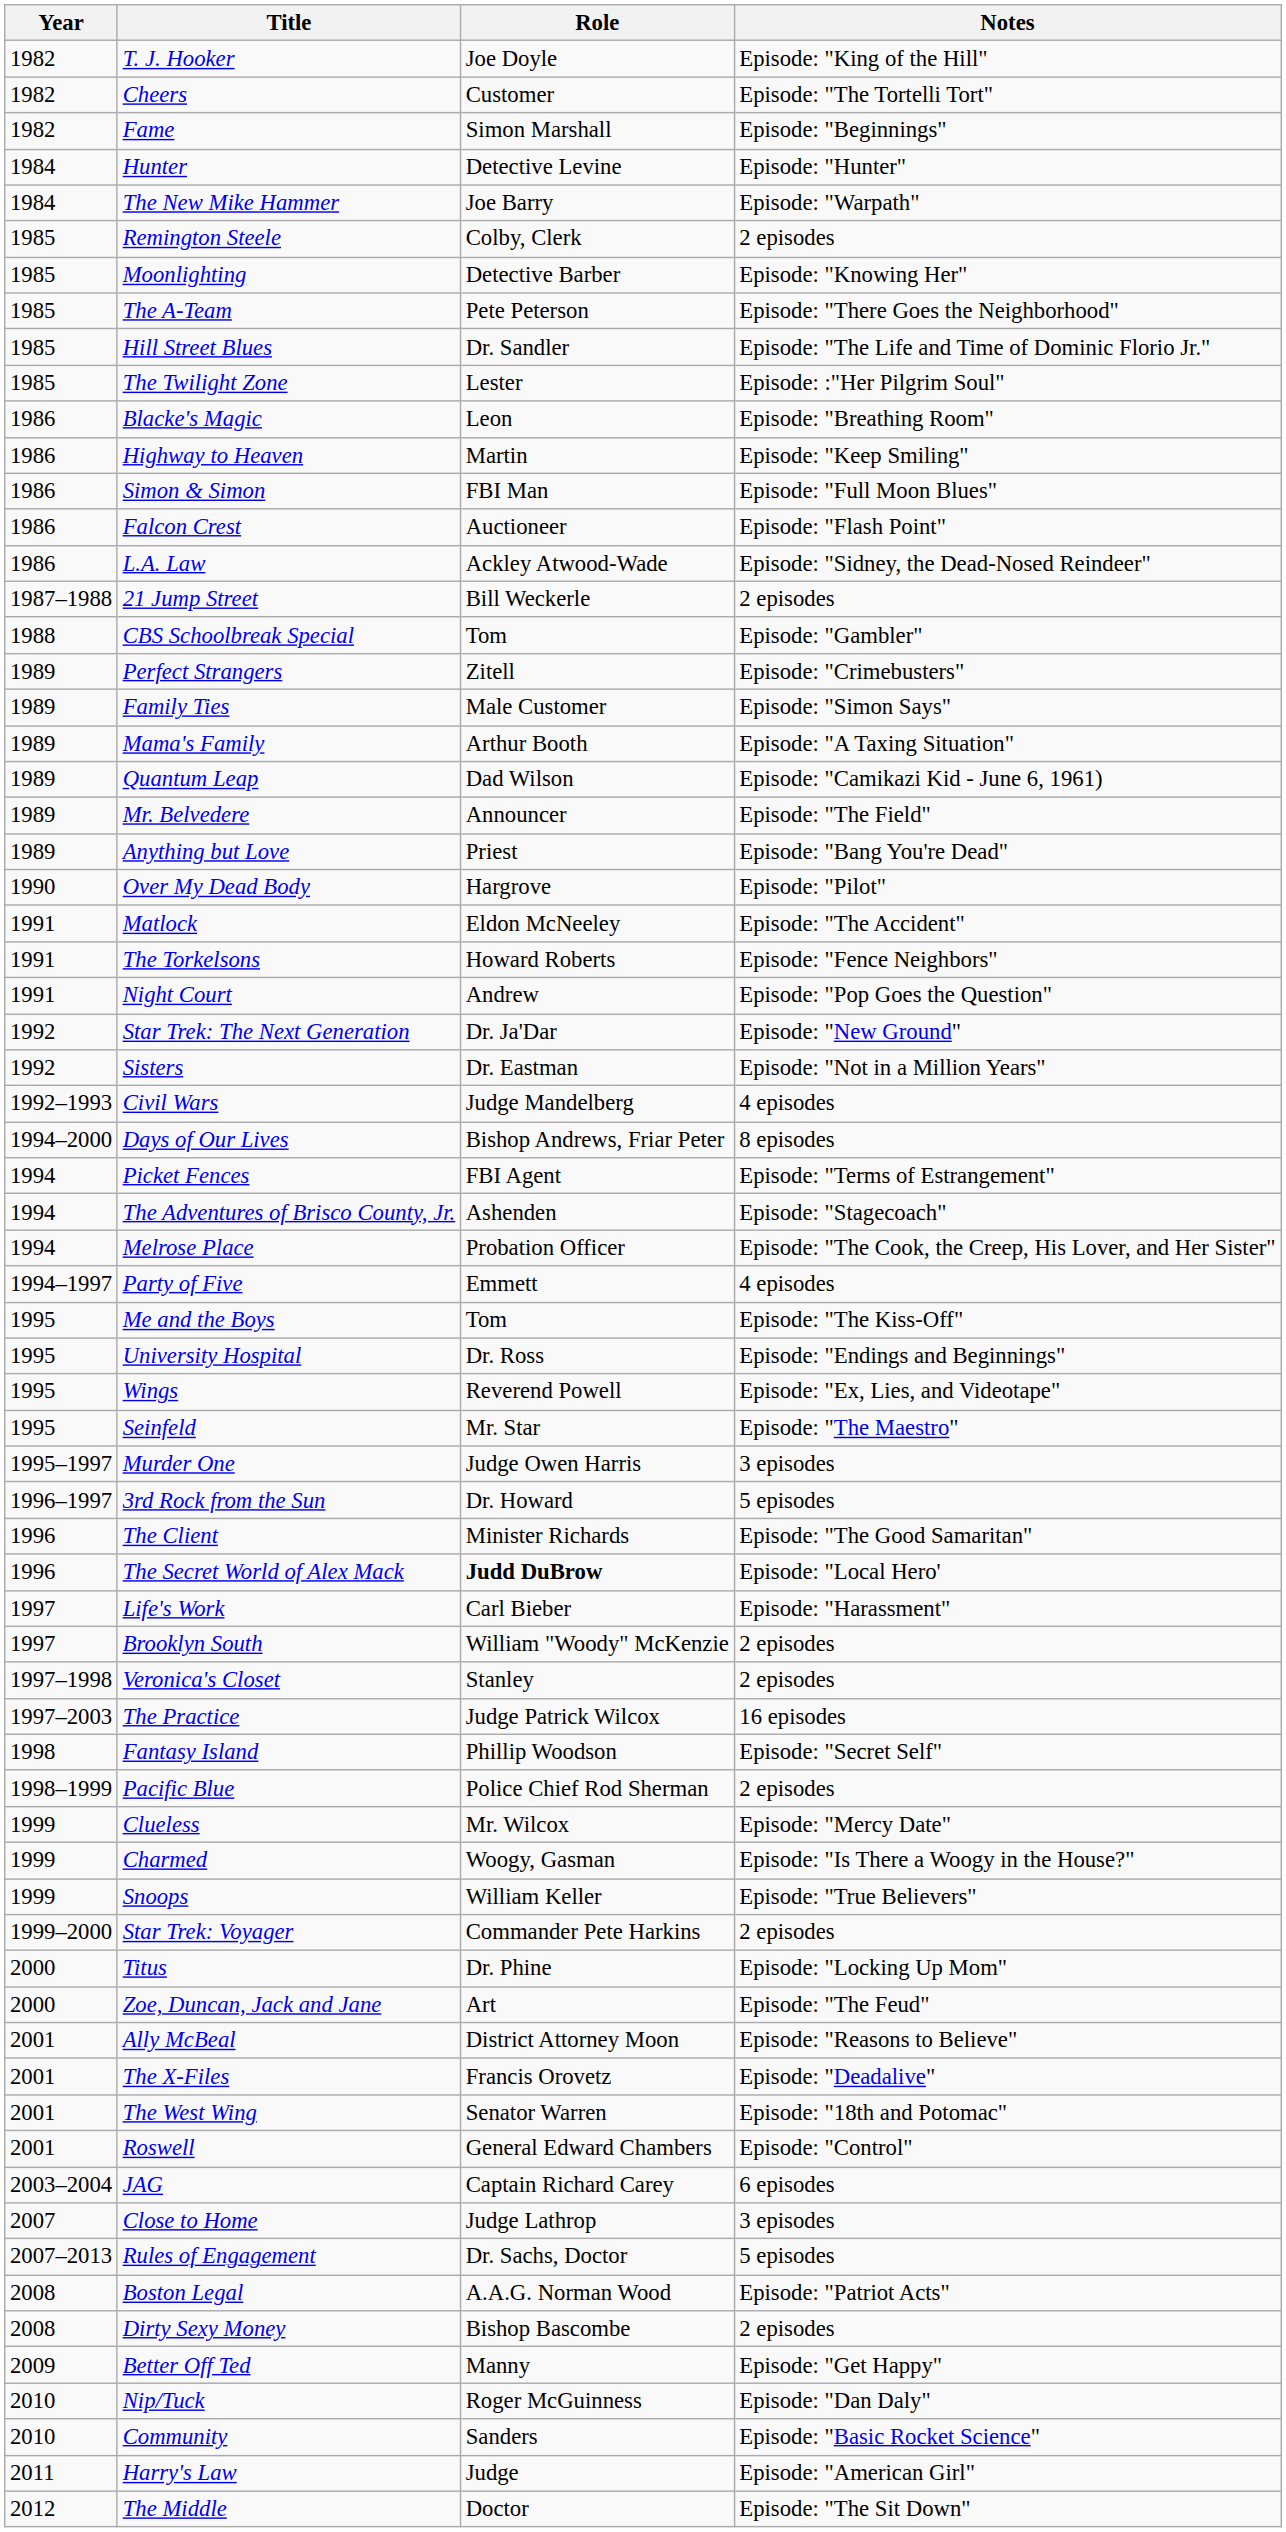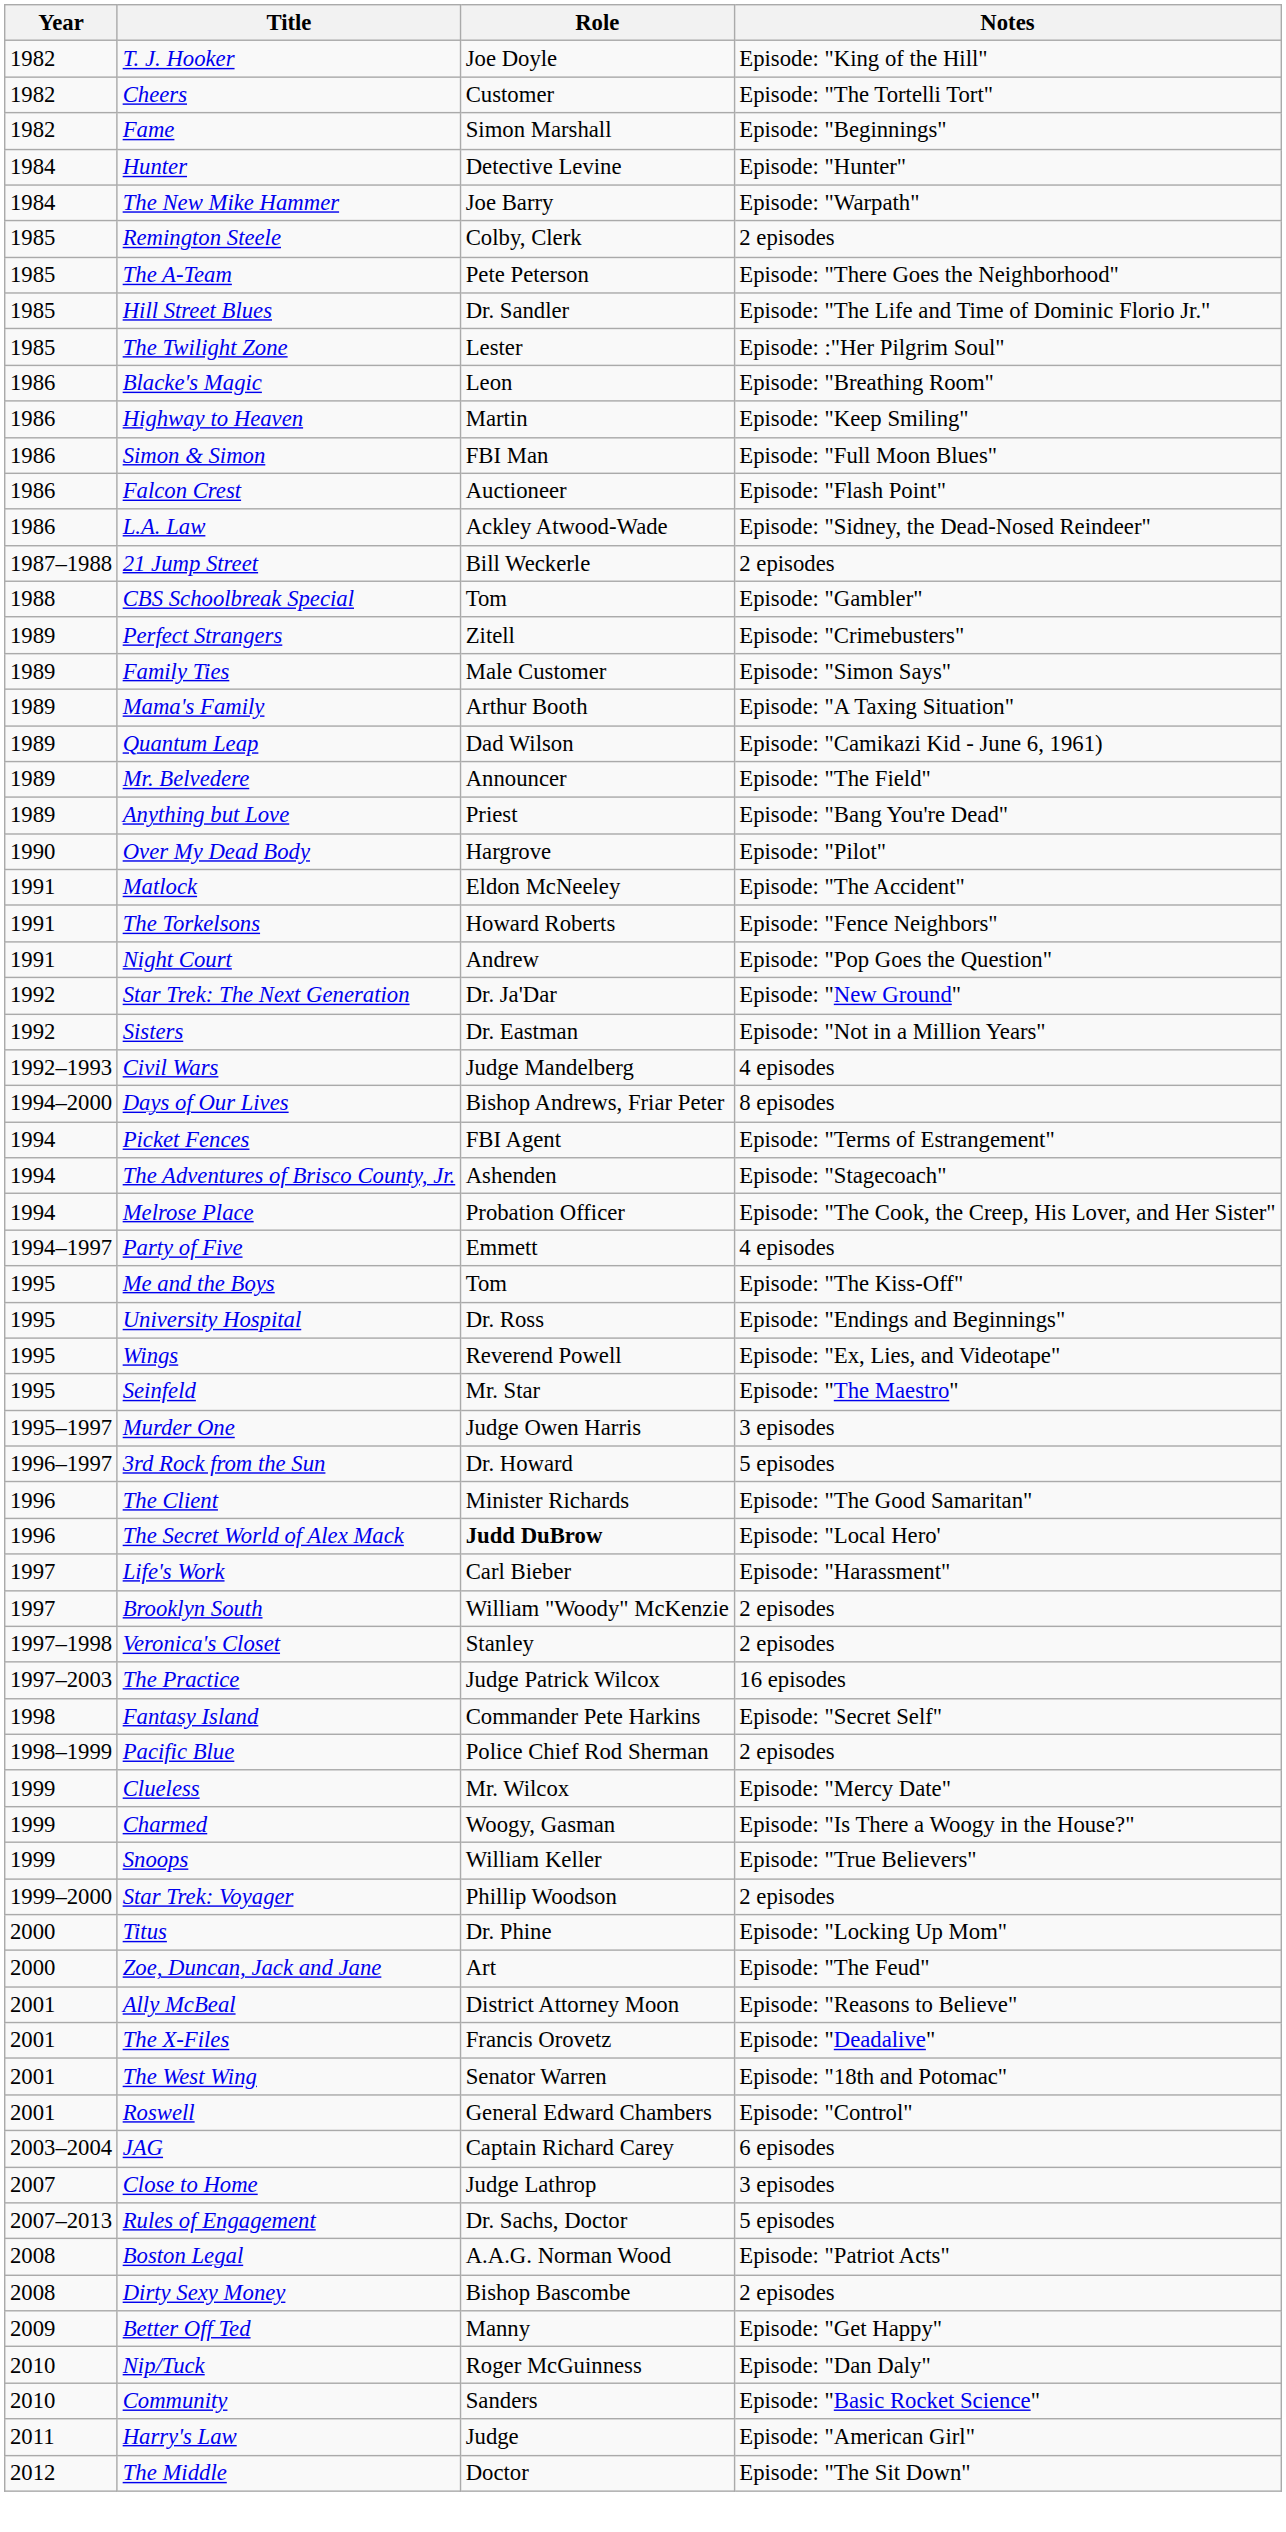- row: 1985 | Moonlighting | Detective Barber | Episode: "Knowing Her"
Fantasy Island | Role: Phillip Woodson -> Commander Pete Harkins
Star Trek: Voyager | Role: Commander Pete Harkins -> Phillip Woodson
